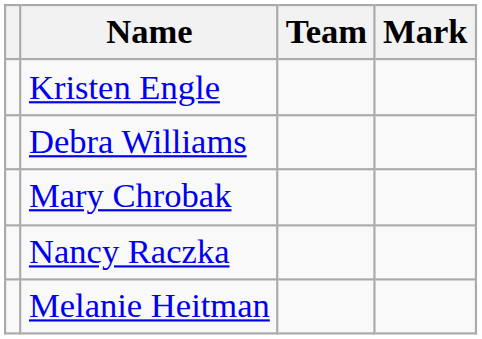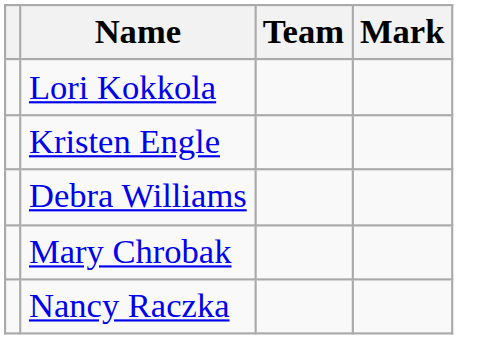+ row: Lori Kokkola
- row: Melanie Heitman
